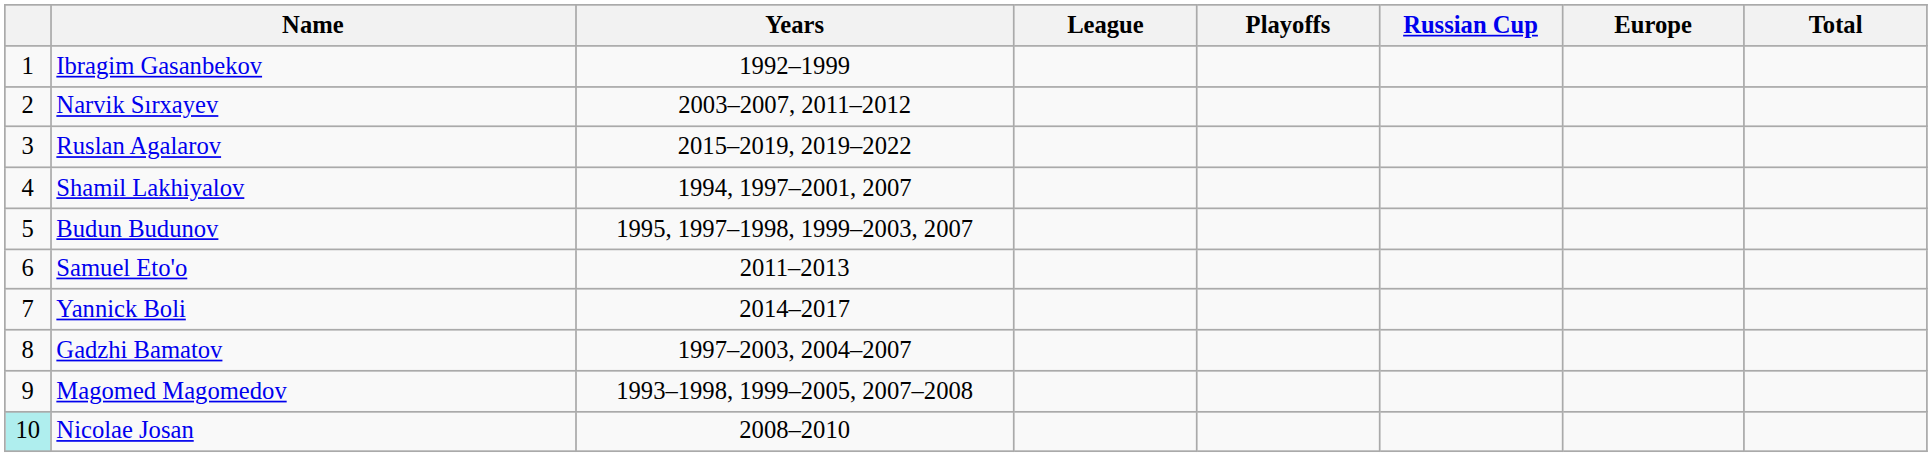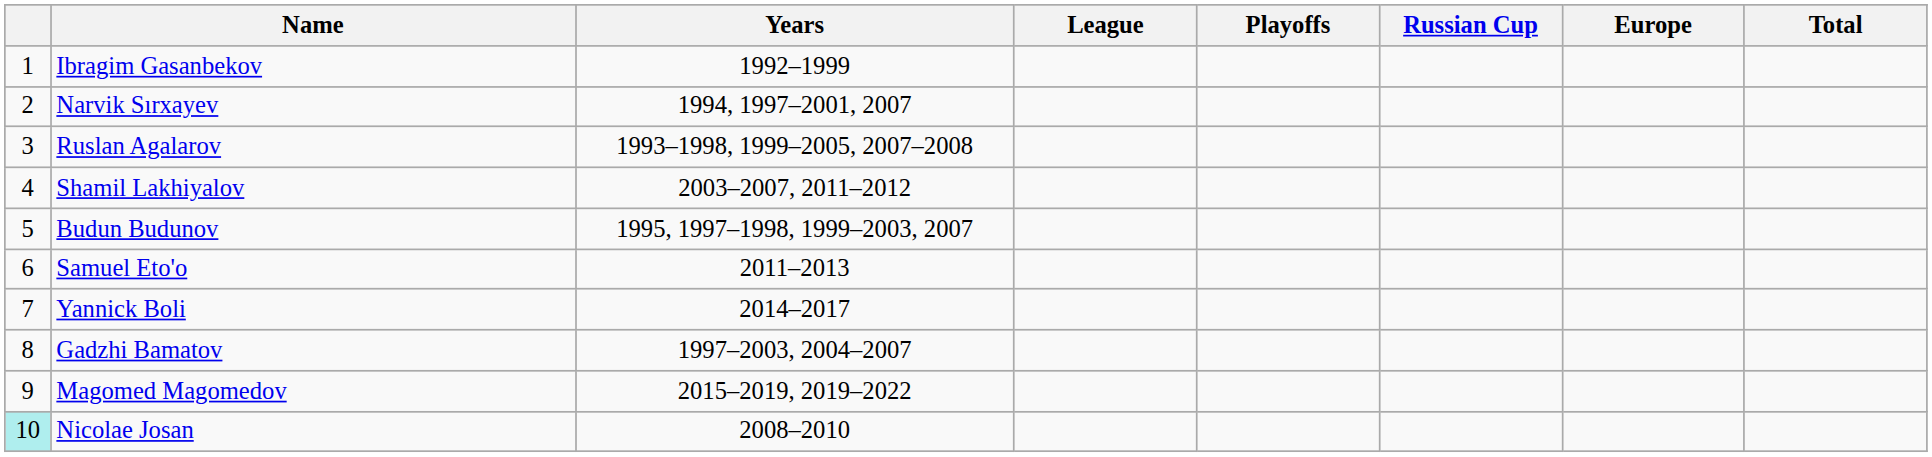Narvik Sırxayev | Years: 2003–2007, 2011–2012 -> 1994, 1997–2001, 2007
Ruslan Agalarov | Years: 2015–2019, 2019–2022 -> 1993–1998, 1999–2005, 2007–2008
Shamil Lakhiyalov | Years: 1994, 1997–2001, 2007 -> 2003–2007, 2011–2012
Magomed Magomedov | Years: 1993–1998, 1999–2005, 2007–2008 -> 2015–2019, 2019–2022
